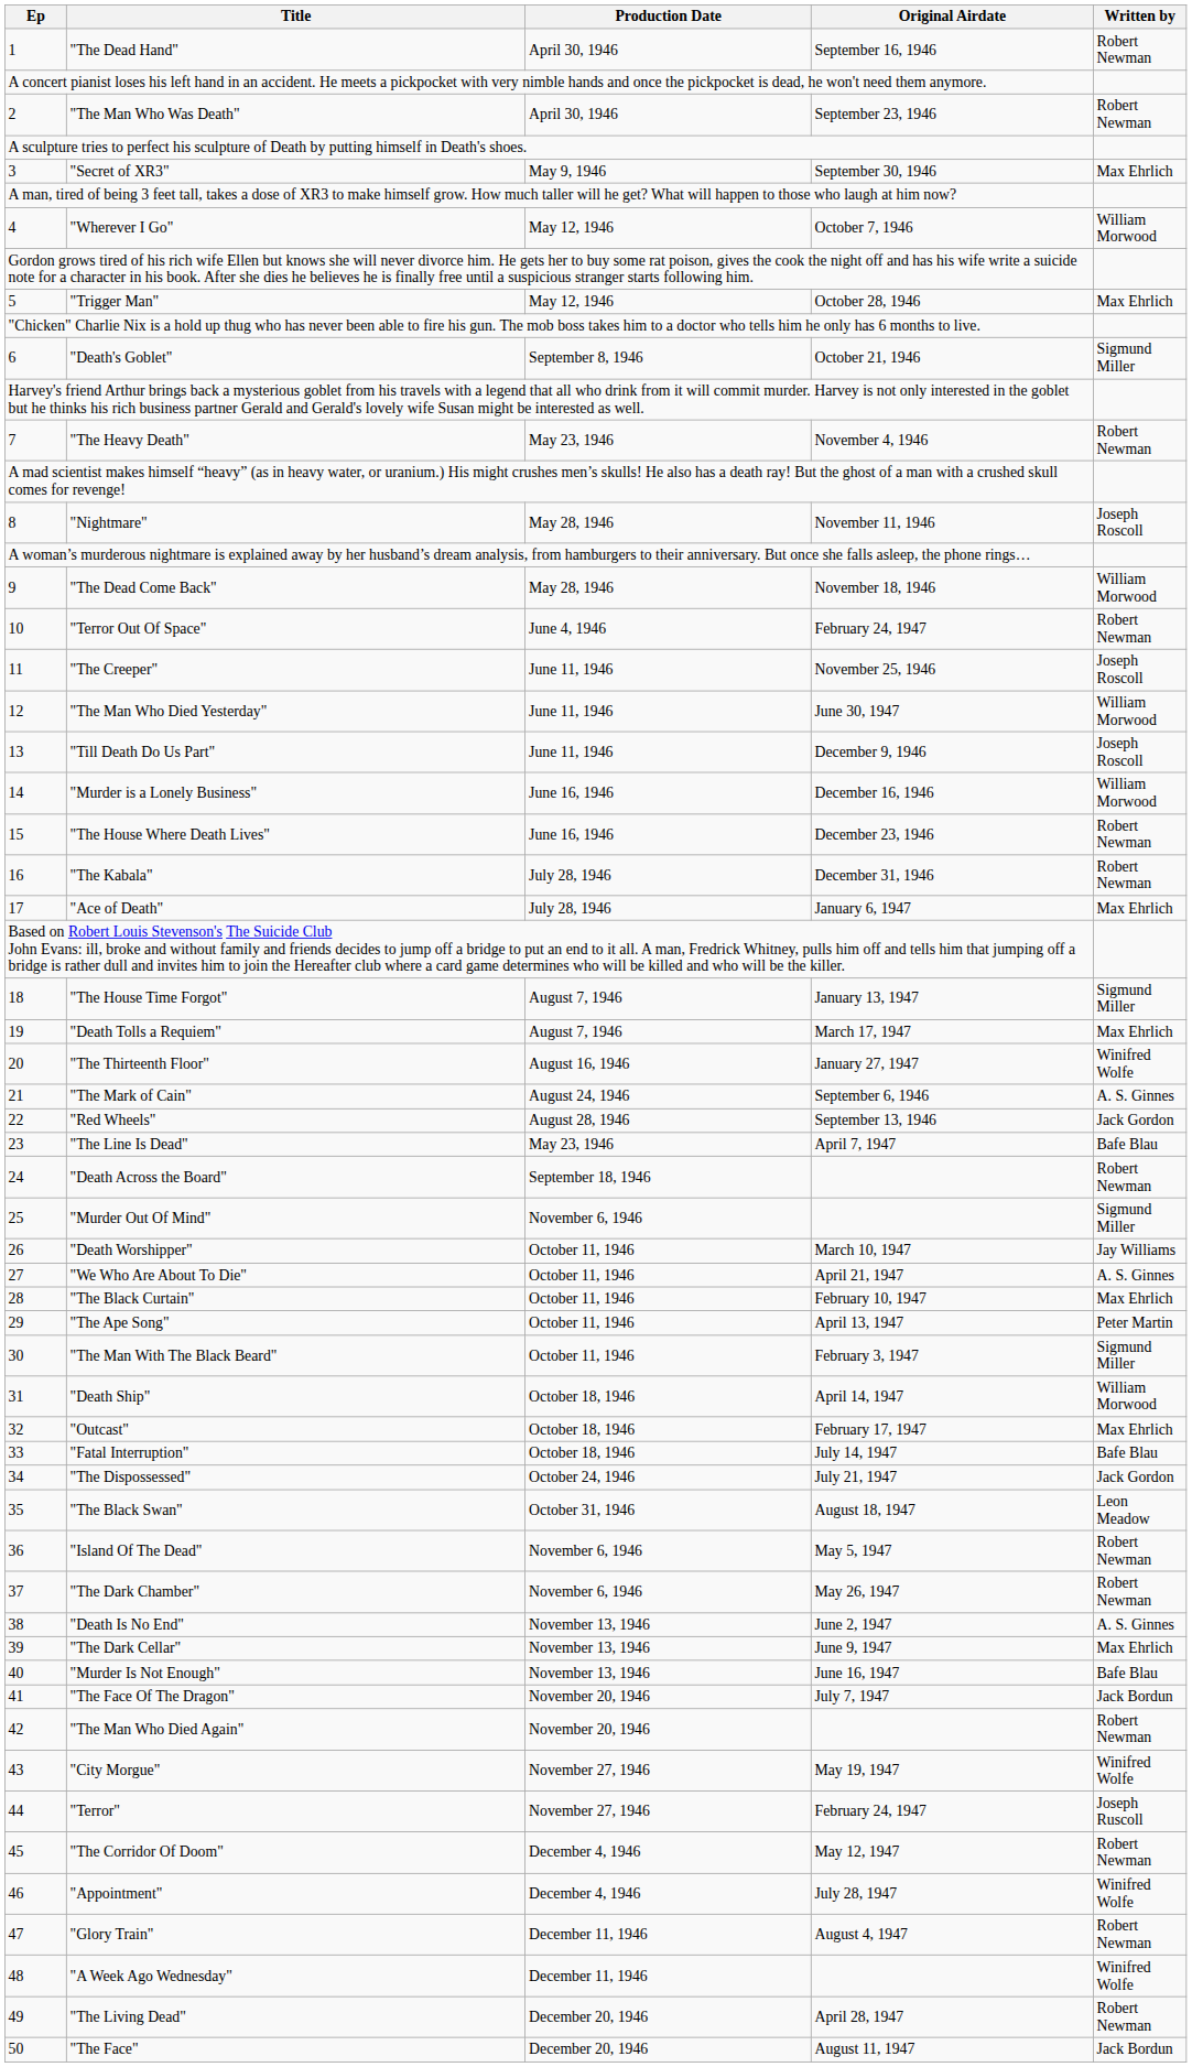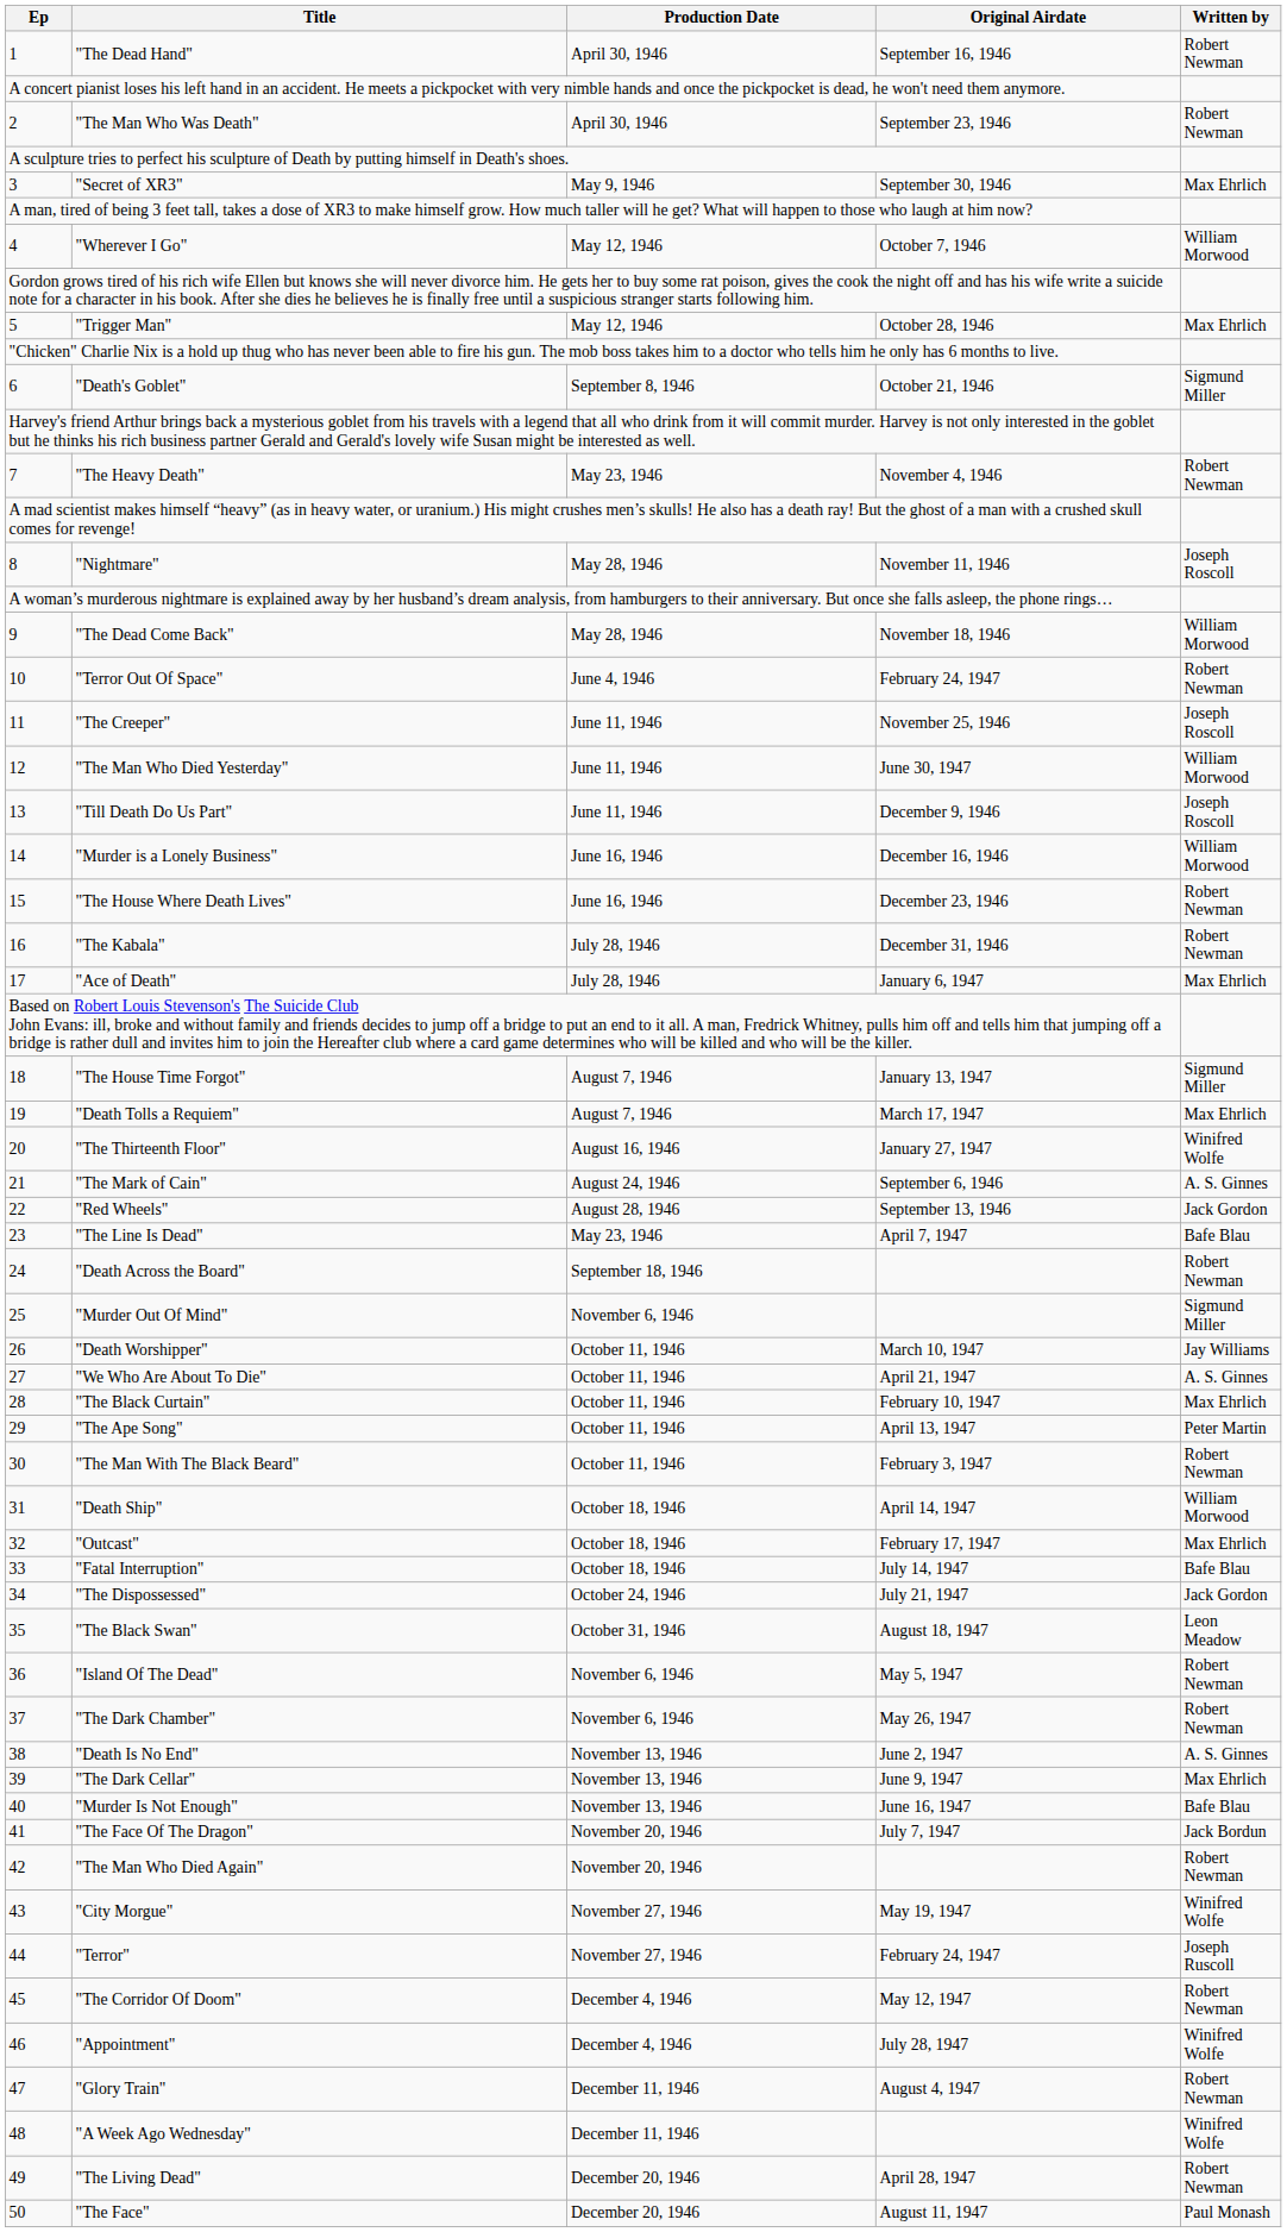"The Man With The Black Beard" | Written by: Sigmund Miller -> Robert Newman
"The Face" | Written by: Jack Bordun -> Paul Monash
